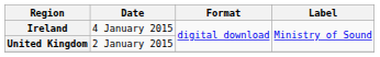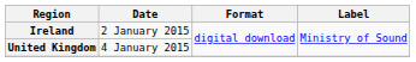Ireland | Date: 4 January 2015 -> 2 January 2015
United Kingdom | Date: 2 January 2015 -> 4 January 2015
